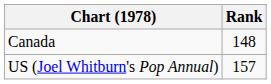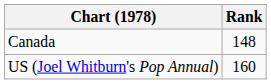US (Joel Whitburn's Pop Annual) | Rank: 157 -> 160
